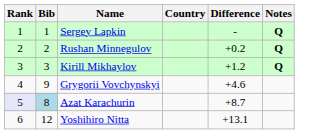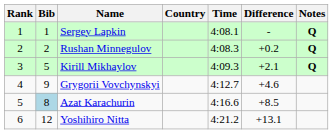+ column: Time | 4:08.1 | 4:08.3 | 4:09.3 | 4:12.7 | 4:16.6 | 4:21.2
Kirill Mikhaylov | Bib: 3 -> 5
Kirill Mikhaylov | Difference: +1.2 -> +2.1
Azat Karachurin | Rank: lavender background -> no background
Azat Karachurin | Difference: +8.7 -> +8.5
